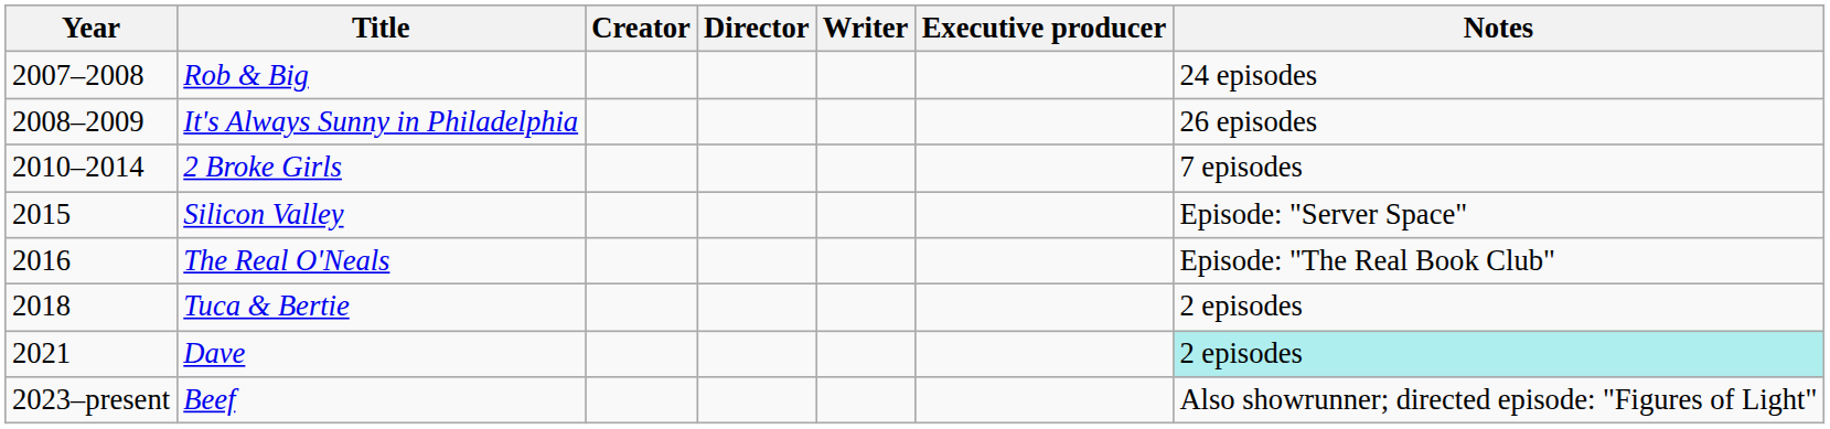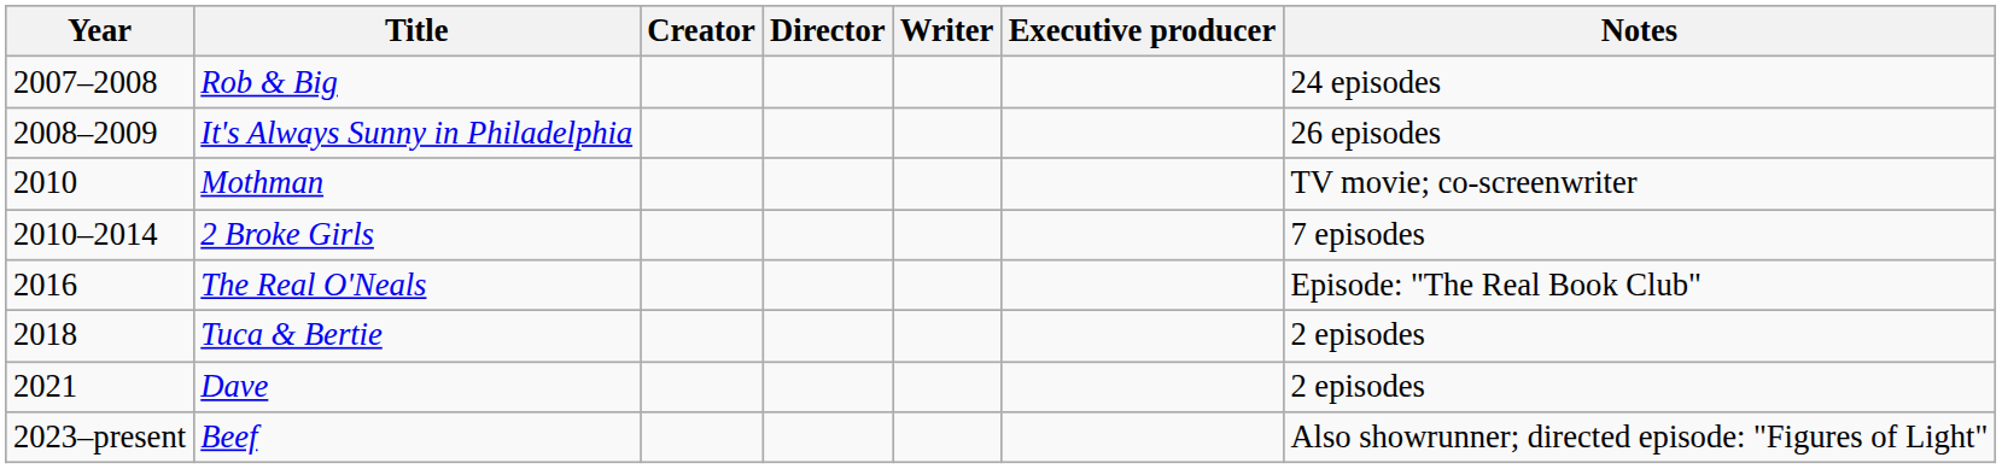+ row: 2010 | Mothman | TV movie; co-screenwriter
- row: 2015 | Silicon Valley | Episode: "Server Space"
Dave | Notes: paleturquoise background -> no background
